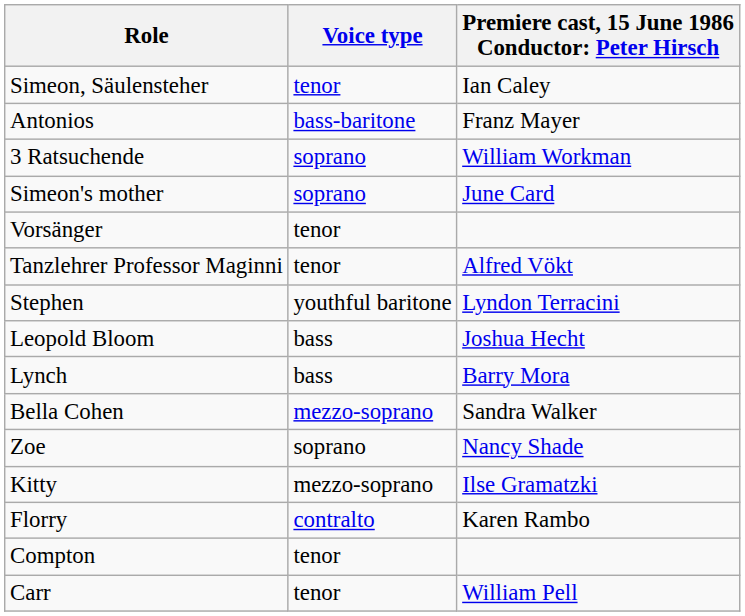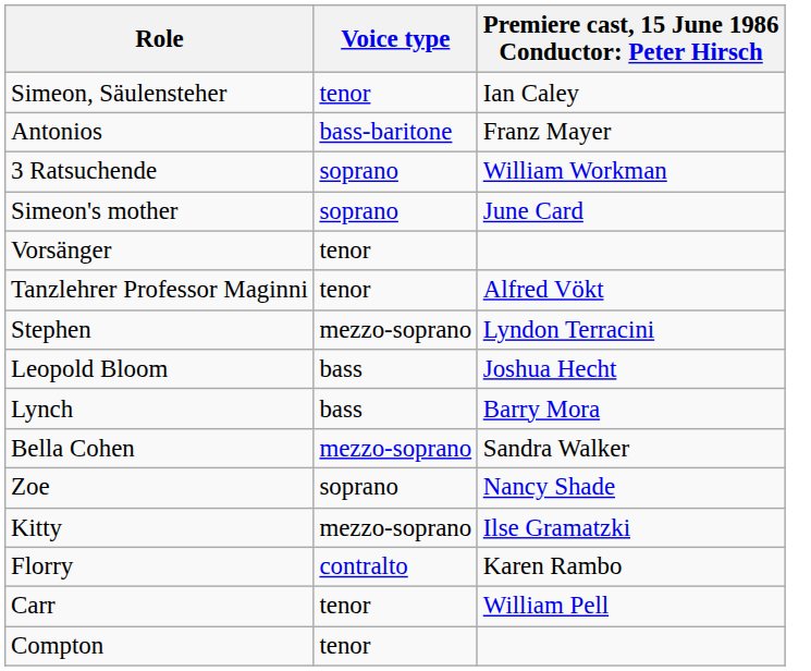Stephen | Voice type: youthful baritone -> mezzo-soprano
rows swapped: Carr <-> Compton
